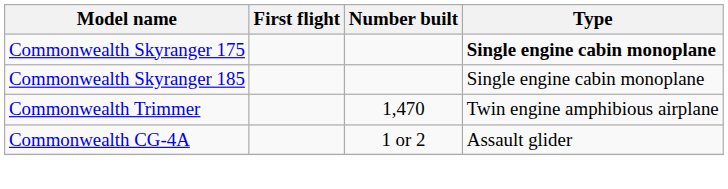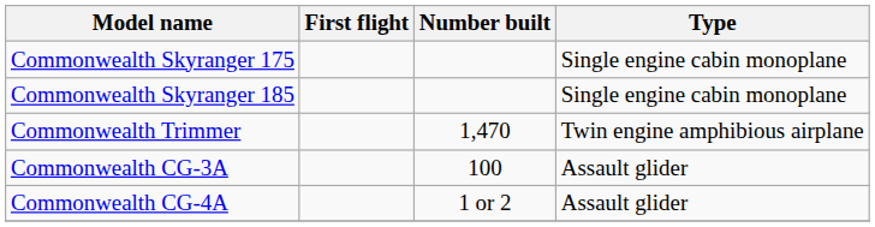Commonwealth Skyranger 175 | Type: bold -> normal
+ row: Commonwealth CG-3A | 100 | Assault glider
